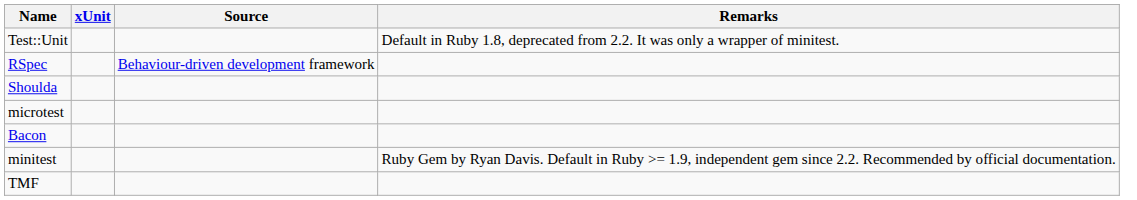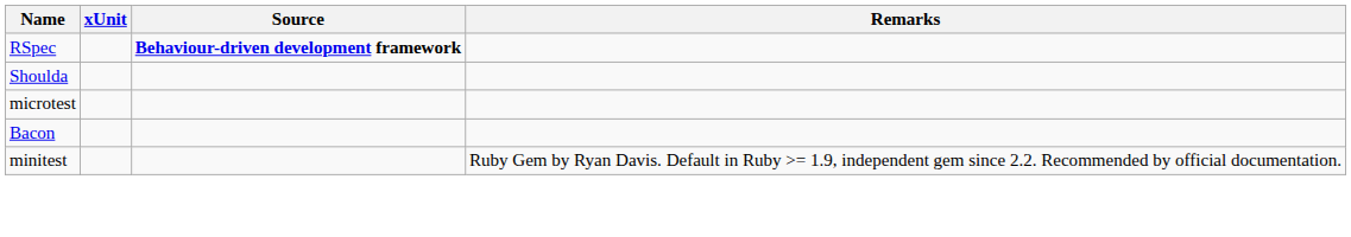- row: Test::Unit | Default in Ruby 1.8, deprecated from 2.2. It was only a wrapper of minitest.
RSpec | Source: normal -> bold
- row: TMF
